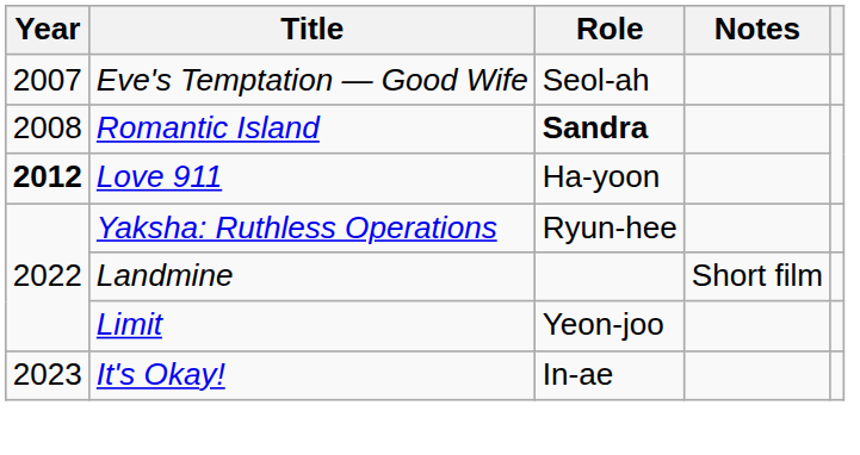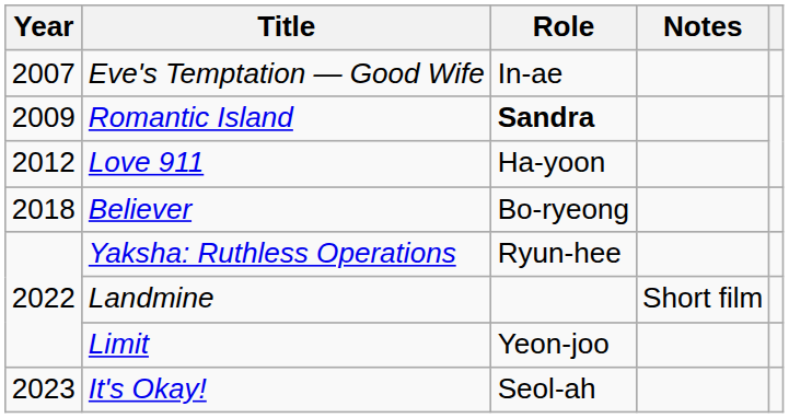Eve's Temptation — Good Wife | Role: Seol-ah -> In-ae
Romantic Island | Year: 2008 -> 2009
Love 911 | Year: bold -> normal
+ row: 2018 | Believer | Bo-ryeong
It's Okay! | Role: In-ae -> Seol-ah
